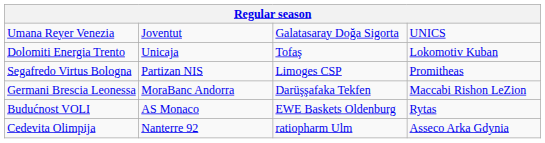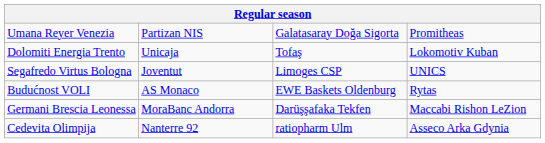Umana Reyer Venezia | column 2: Joventut -> Partizan NIS
Umana Reyer Venezia | column 4: UNICS -> Promitheas
Segafredo Virtus Bologna | column 2: Partizan NIS -> Joventut
Segafredo Virtus Bologna | column 4: Promitheas -> UNICS
rows swapped: Germani Brescia Leonessa <-> Budućnost VOLI
